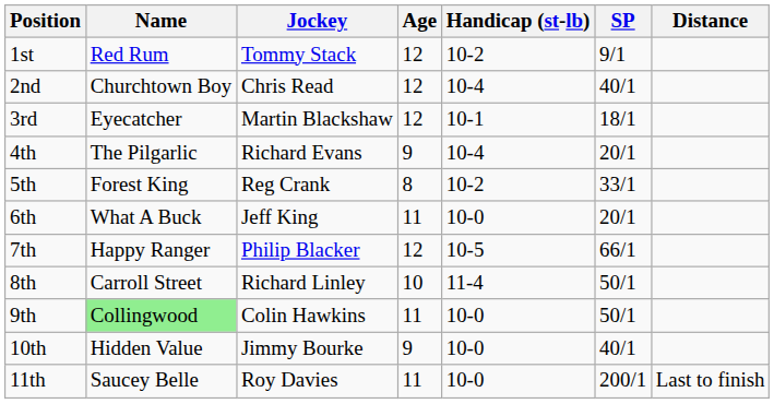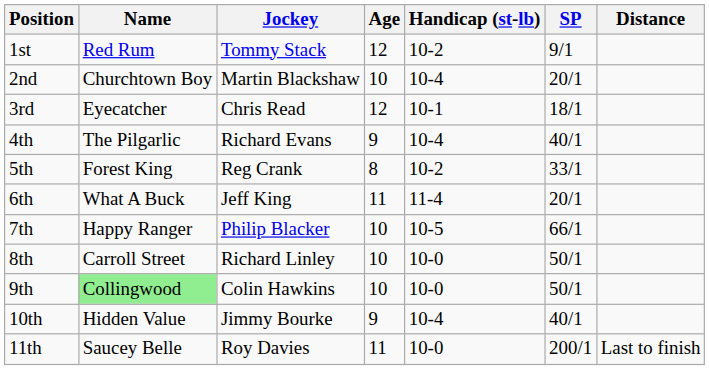2nd | Jockey: Chris Read -> Martin Blackshaw
2nd | Age: 12 -> 10
2nd | SP: 40/1 -> 20/1
3rd | Jockey: Martin Blackshaw -> Chris Read
4th | SP: 20/1 -> 40/1
6th | Handicap (st-lb): 10-0 -> 11-4
7th | Age: 12 -> 10
8th | Handicap (st-lb): 11-4 -> 10-0
9th | Age: 11 -> 10
10th | Handicap (st-lb): 10-0 -> 10-4
